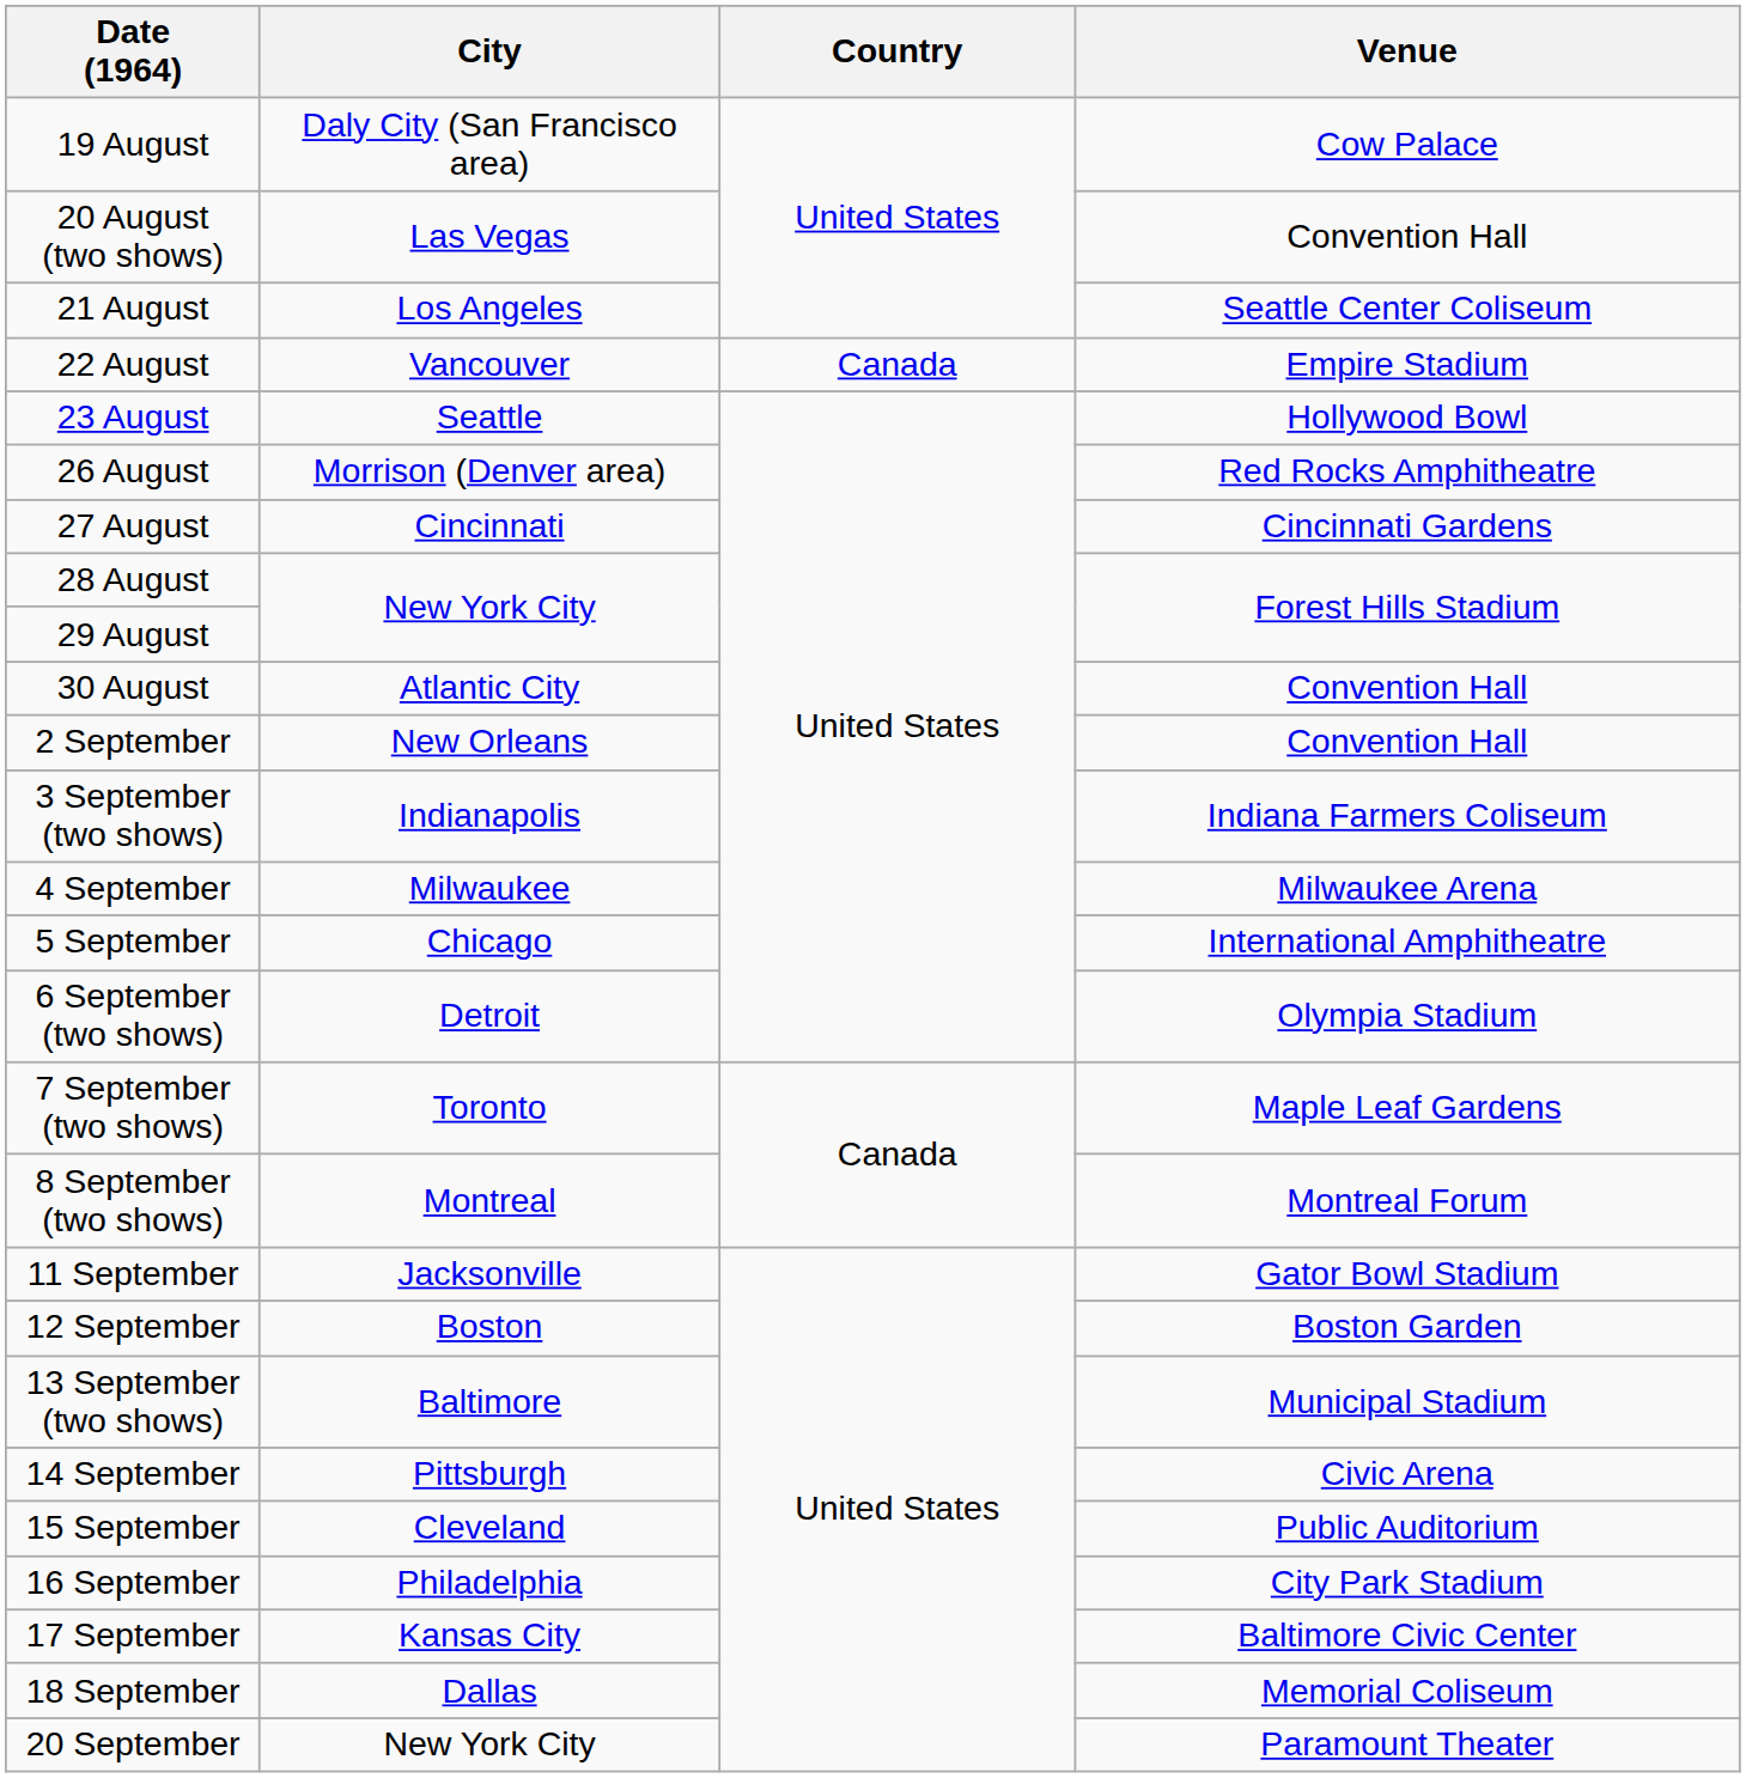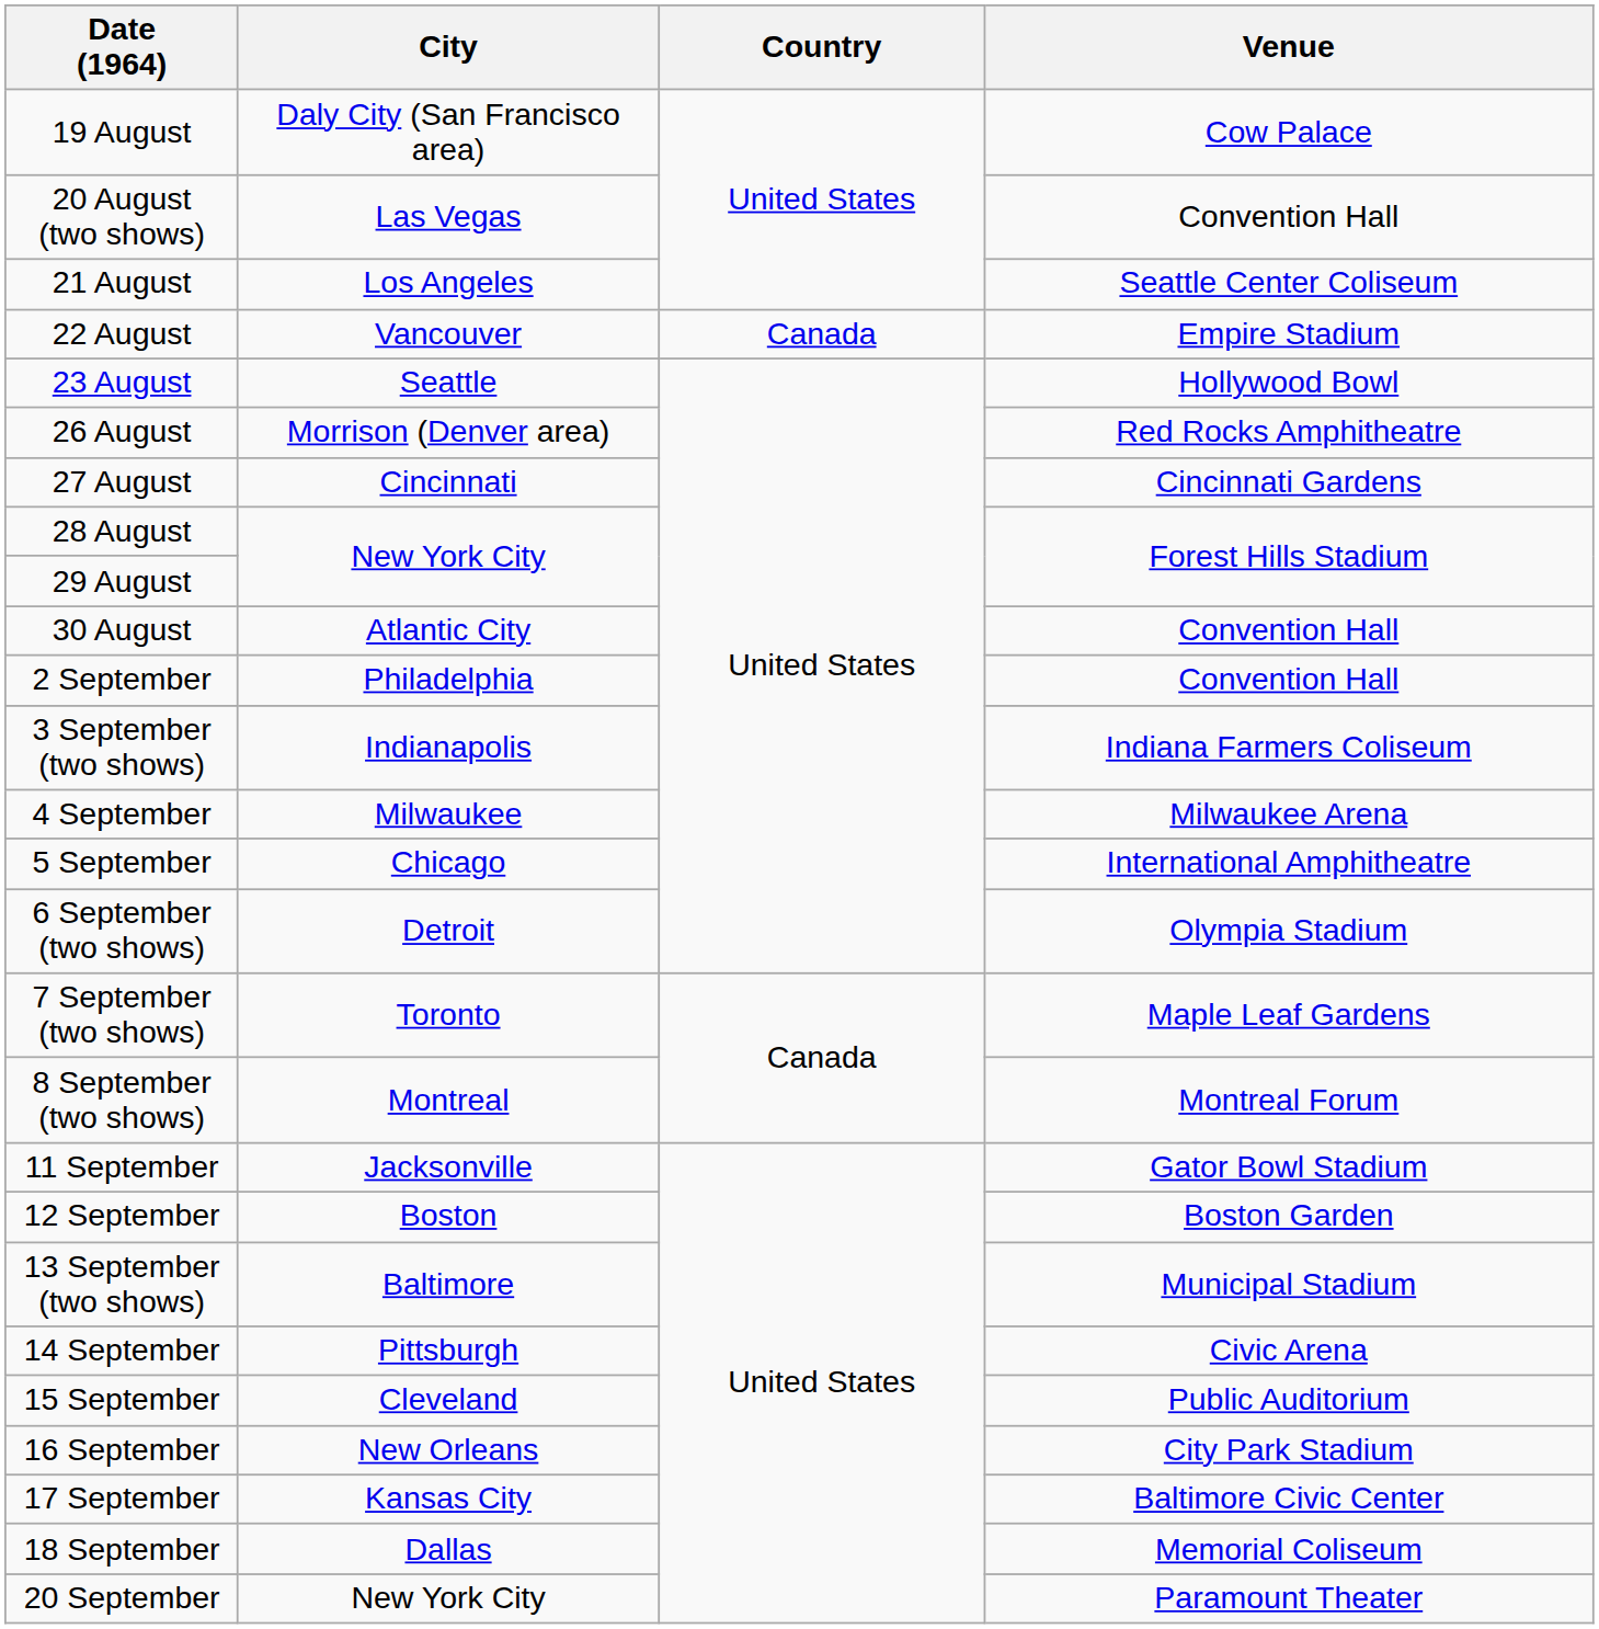2 September | City: New Orleans -> Philadelphia
16 September | City: Philadelphia -> New Orleans
